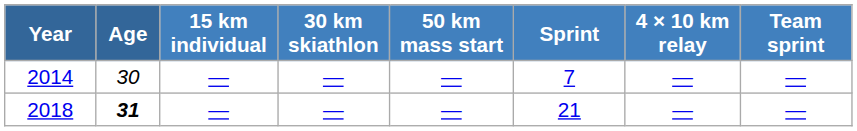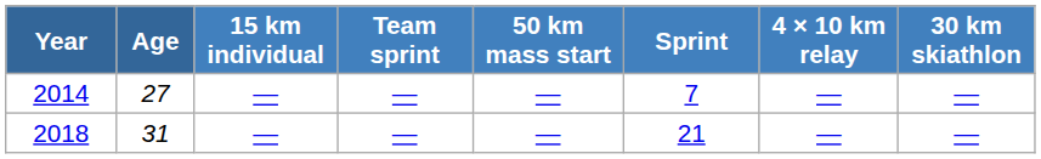columns swapped: 30 km skiathlon <-> Team sprint
2014 | Age: 30 -> 27
2018 | Age: bold -> normal
